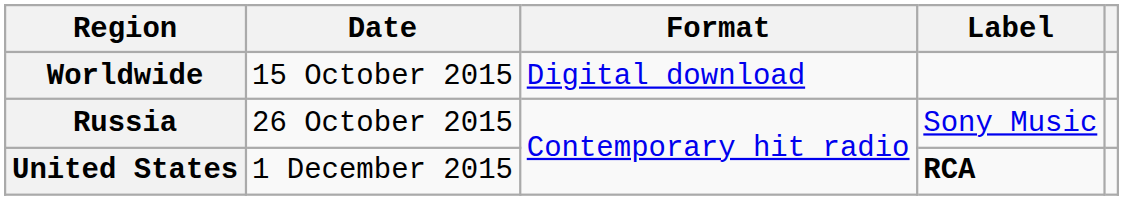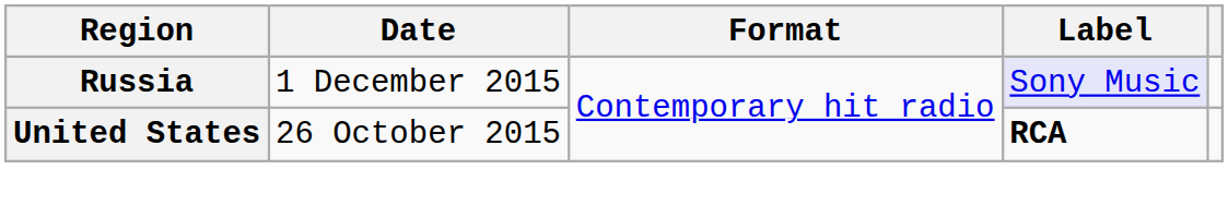- row: Worldwide | 15 October 2015 | Digital download
Russia | Date: 26 October 2015 -> 1 December 2015
Russia | Label: no background -> lavender background
United States | Date: 1 December 2015 -> 26 October 2015
